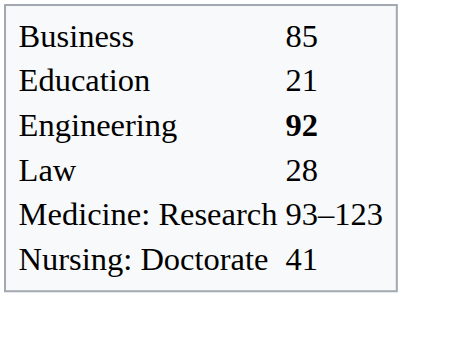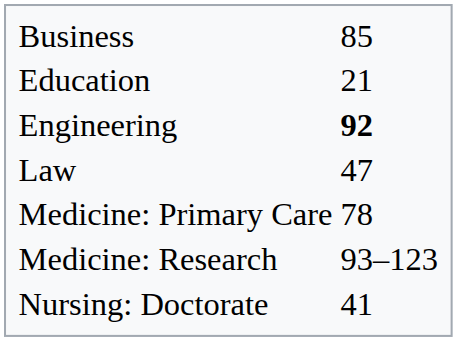Law | column 2: 28 -> 47
+ row: Medicine: Primary Care | 78
